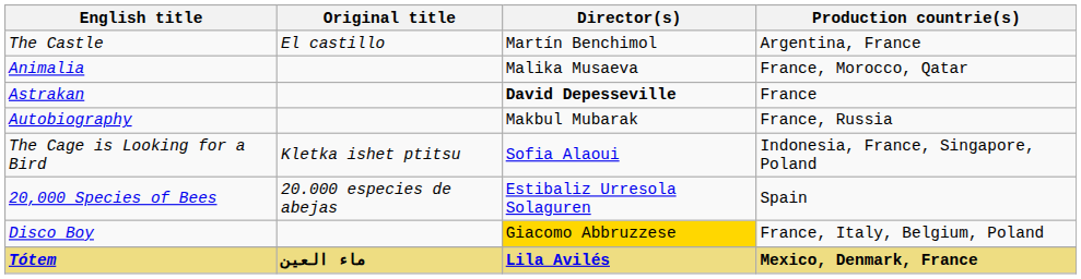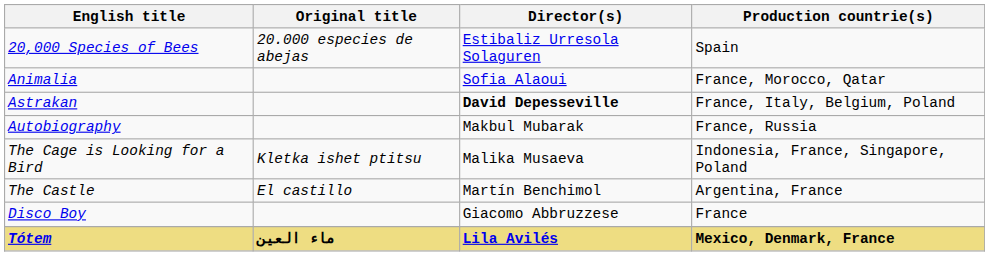rows swapped: 20,000 Species of Bees <-> The Castle
Animalia | Director(s): Malika Musaeva -> Sofia Alaoui
Astrakan | Production countrie(s): France -> France, Italy, Belgium, Poland
The Cage is Looking for a Bird | Director(s): Sofia Alaoui -> Malika Musaeva
Disco Boy | Director(s): gold background -> no background
Disco Boy | Production countrie(s): France, Italy, Belgium, Poland -> France
